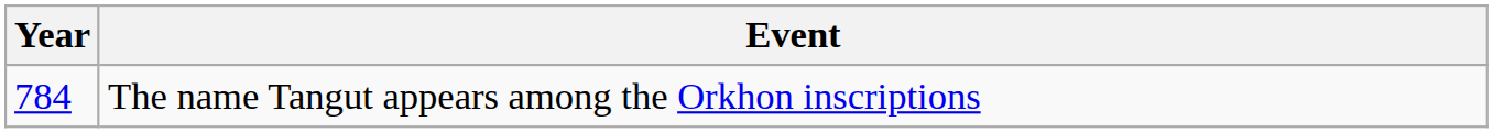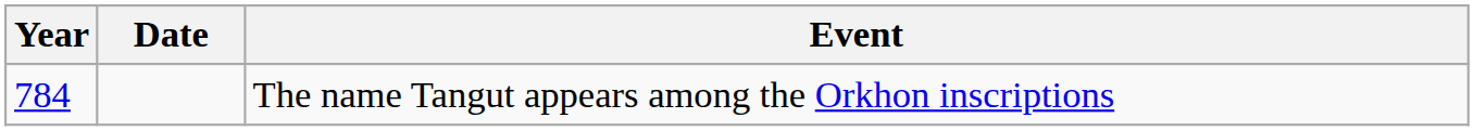+ column: Date
